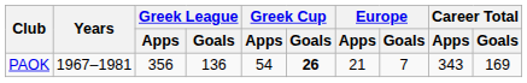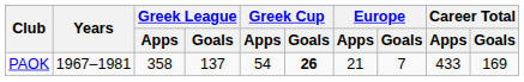PAOK | Greek League / Apps: 356 -> 358
PAOK | Greek League / Goals: 136 -> 137
PAOK | Career Total / Apps: 343 -> 433
